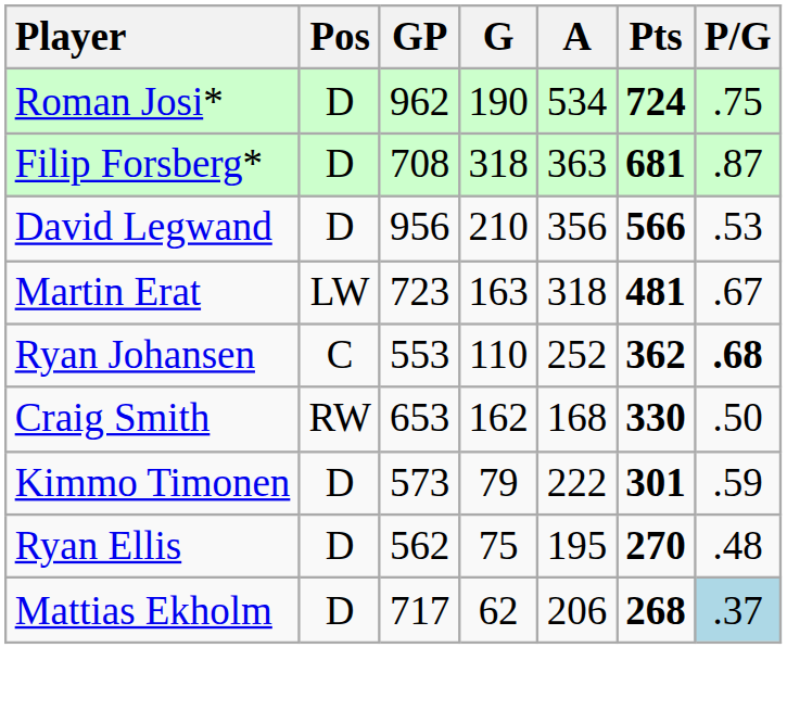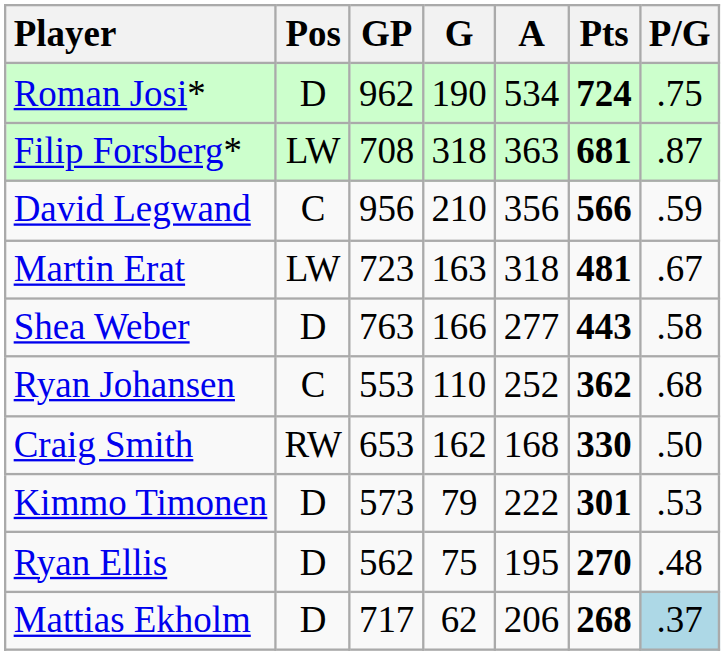Filip Forsberg* | Pos: D -> LW
David Legwand | Pos: D -> C
David Legwand | P/G: .53 -> .59
+ row: Shea Weber | D | 763 | 166 | 277 | 443 | .58
Ryan Johansen | P/G: bold -> normal
Kimmo Timonen | P/G: .59 -> .53
